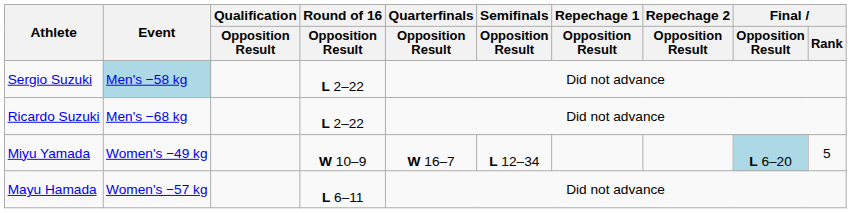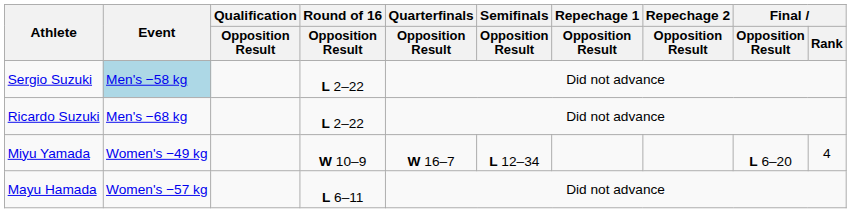Miyu Yamada | Final / Opposition Result: lightblue background -> no background
Miyu Yamada | Final / Rank: 5 -> 4
